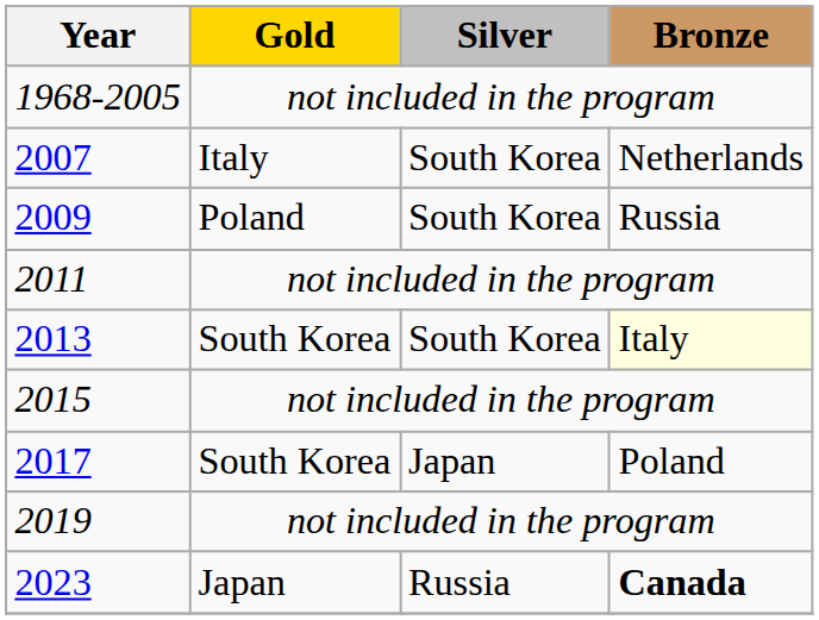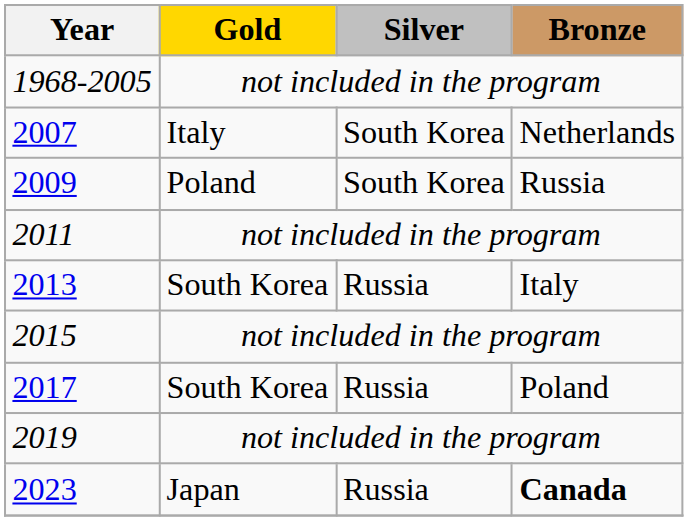2013 | Silver: South Korea -> Russia
2013 | Bronze: lightyellow background -> no background
2017 | Silver: Japan -> Russia
